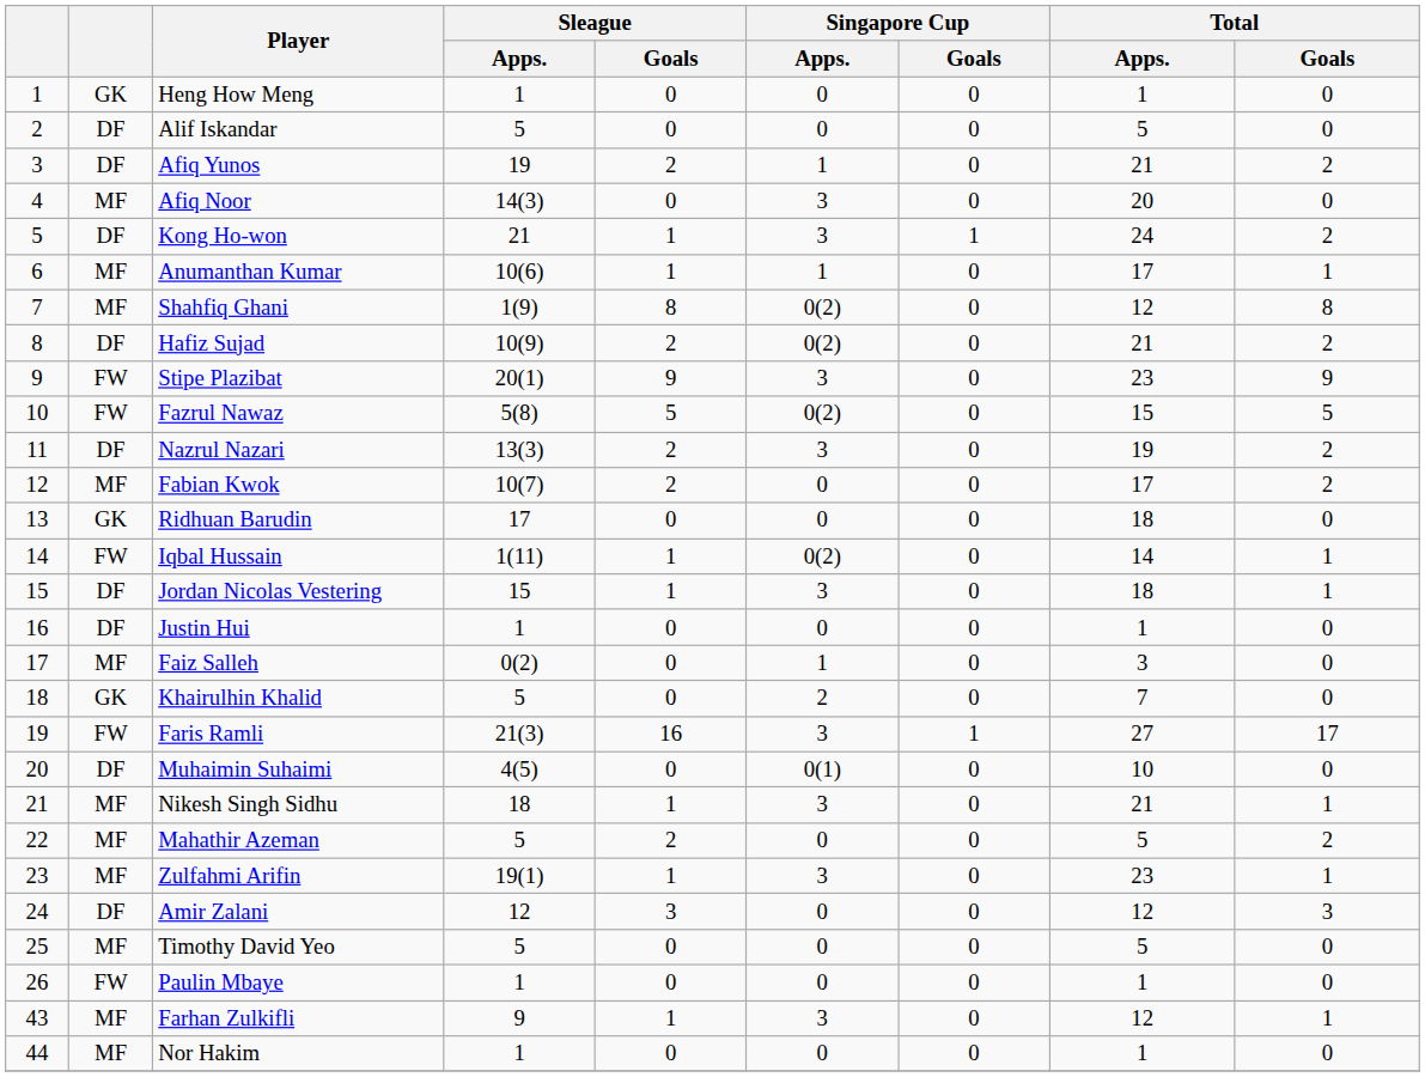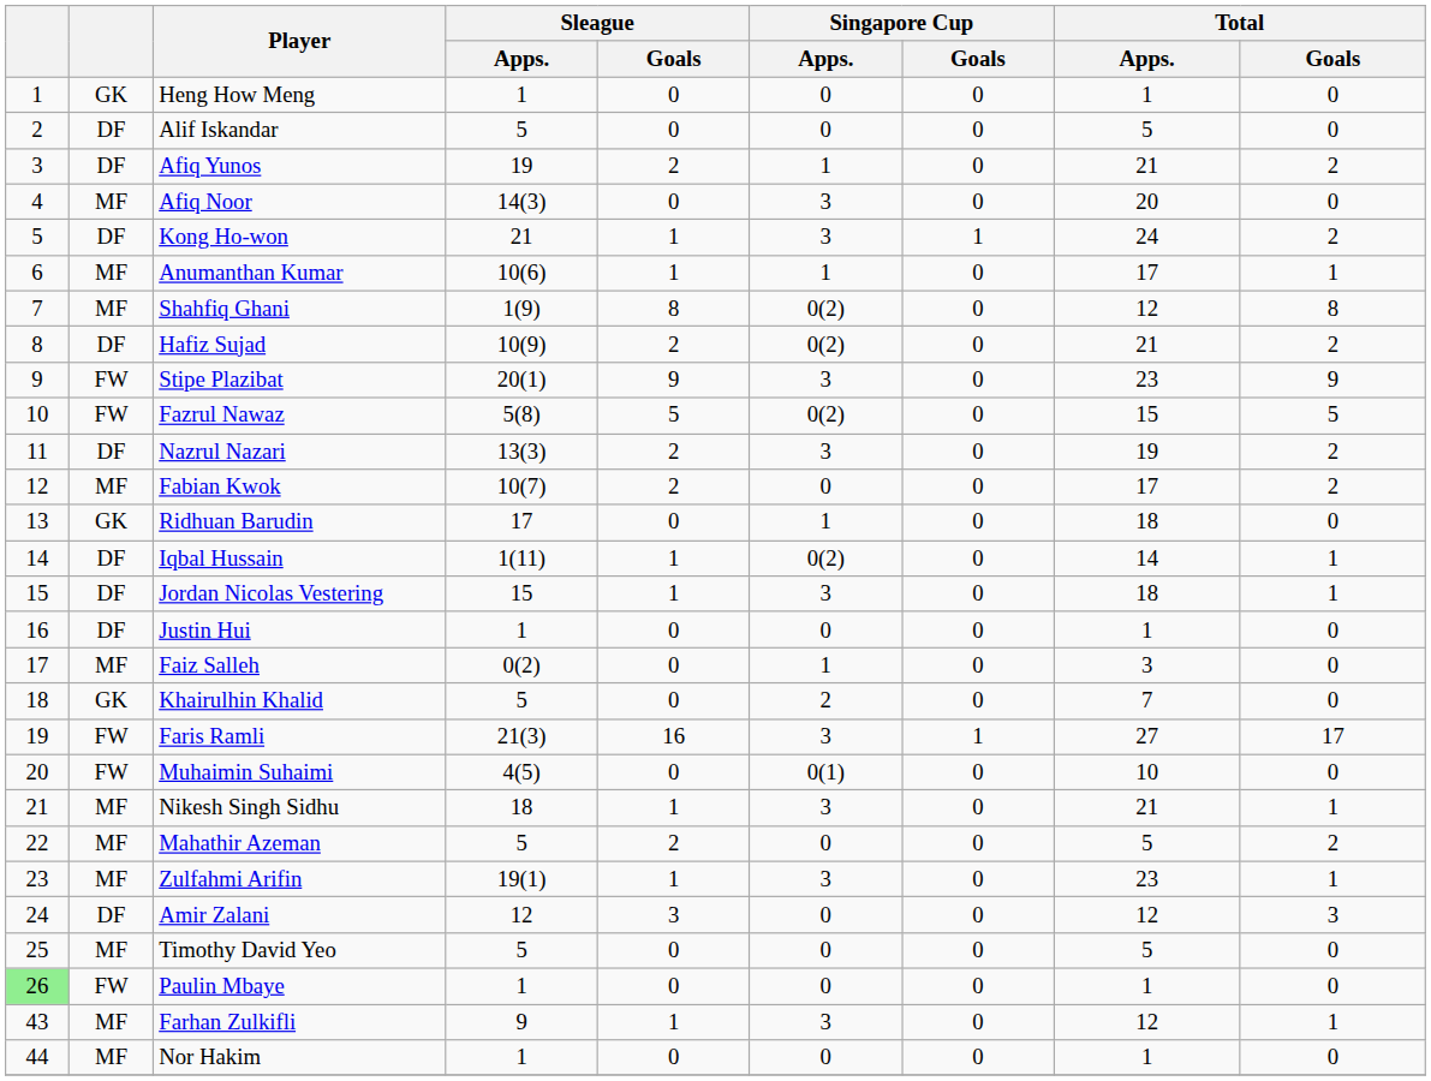Ridhuan Barudin | Singapore Cup / Apps.: 0 -> 1
Iqbal Hussain | column 2: FW -> DF
Muhaimin Suhaimi | column 2: DF -> FW
Paulin Mbaye | column 1: no background -> lightgreen background
